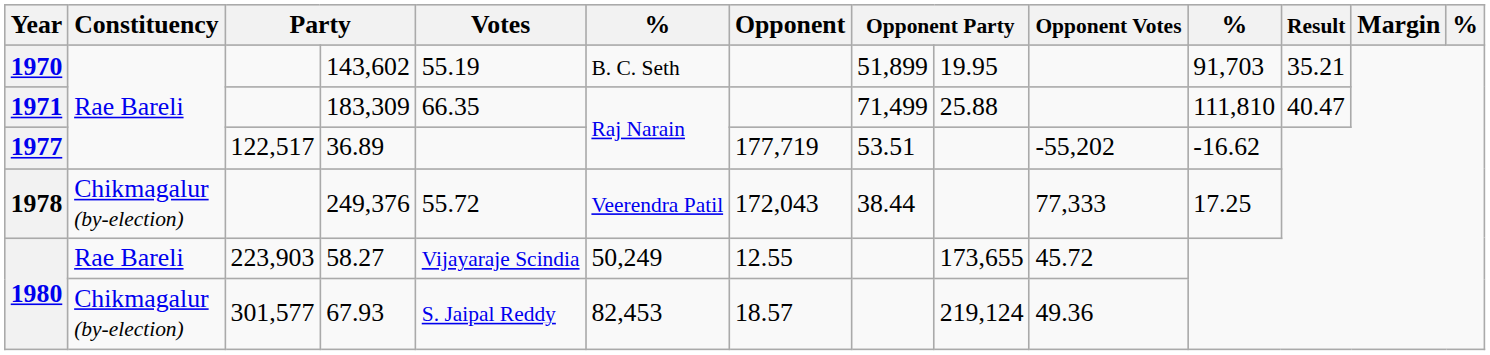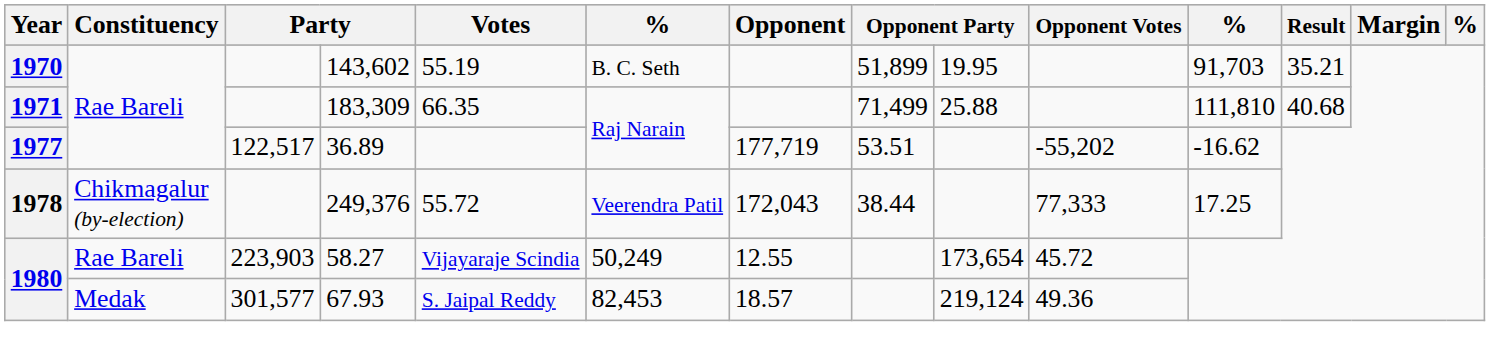183,309 | Result: 40.47 -> 40.68
58.27 | column 9: 173,655 -> 173,654
67.93 | Constituency: Chikmagalur (by-election) -> Medak
